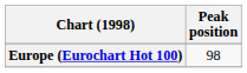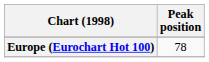Europe (Eurochart Hot 100) | Peak position: 98 -> 78
